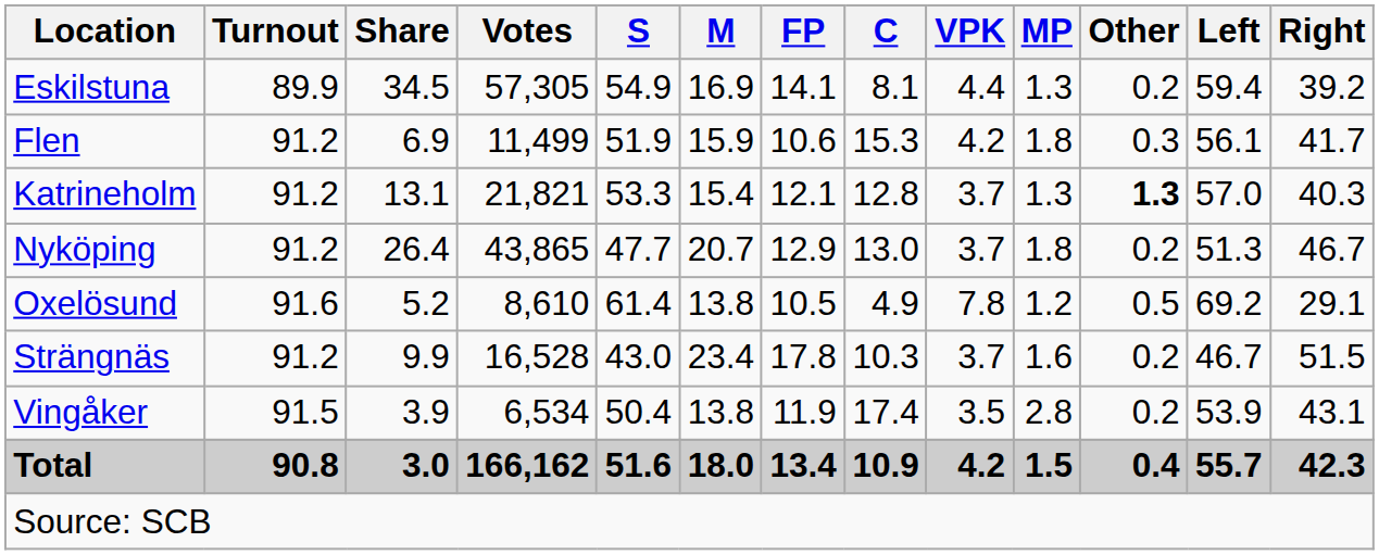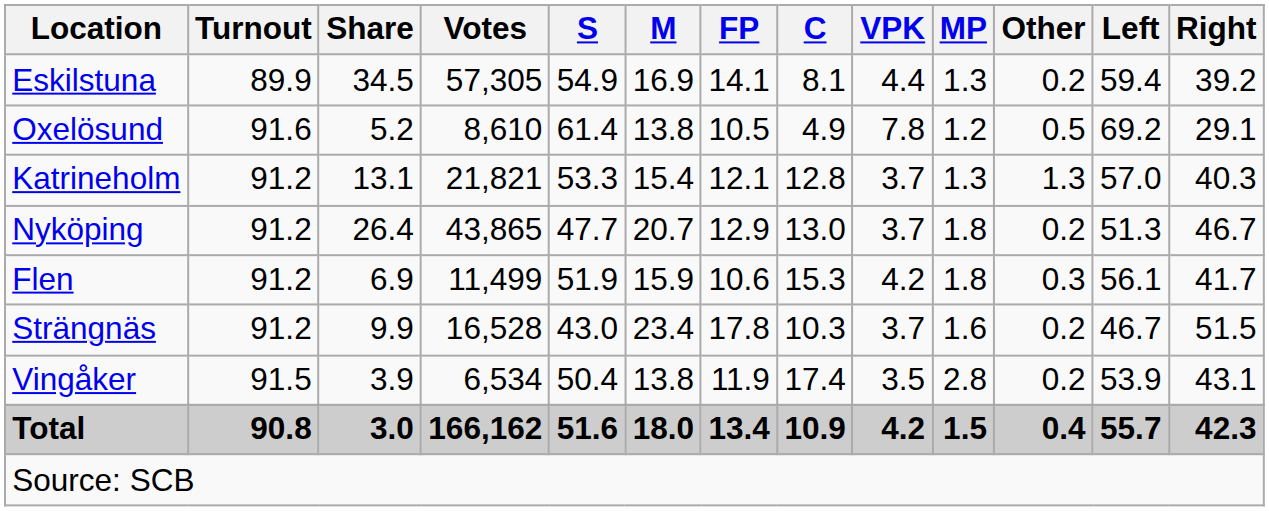rows swapped: Flen <-> Oxelösund
Katrineholm | Other: bold -> normal
